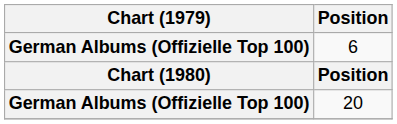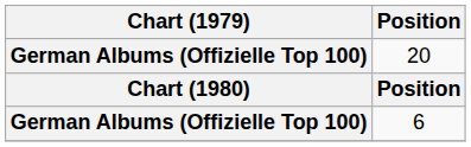rows swapped: 6 <-> 20
